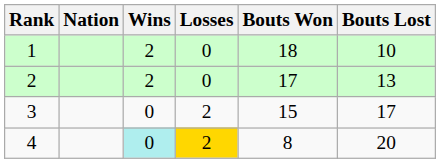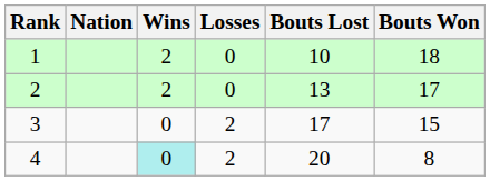columns swapped: Bouts Won <-> Bouts Lost
4 | Losses: gold background -> no background
